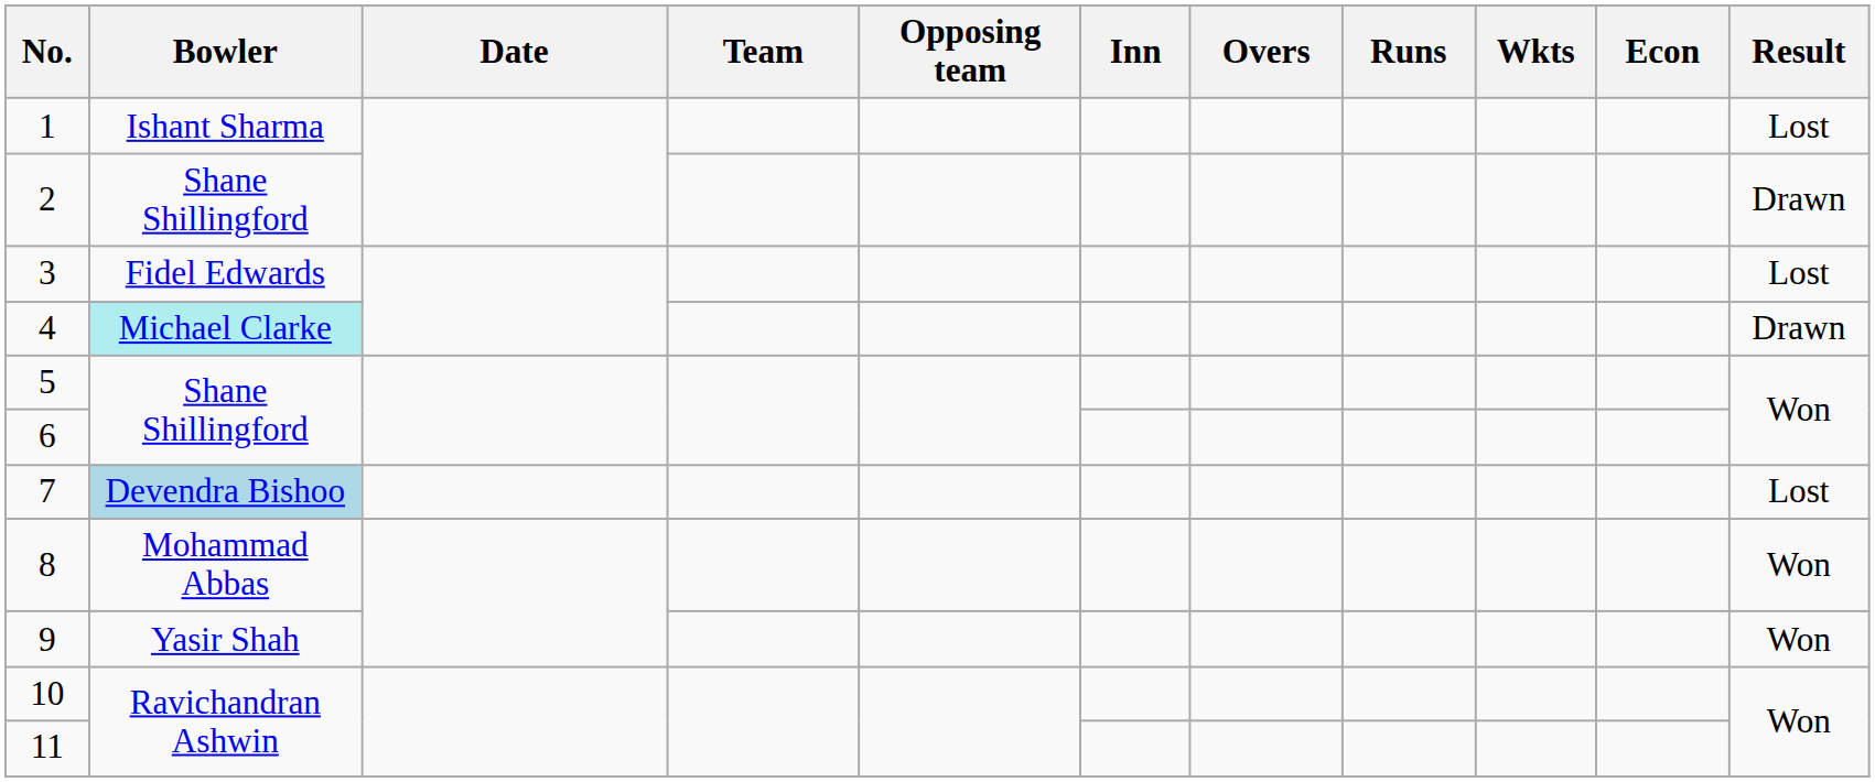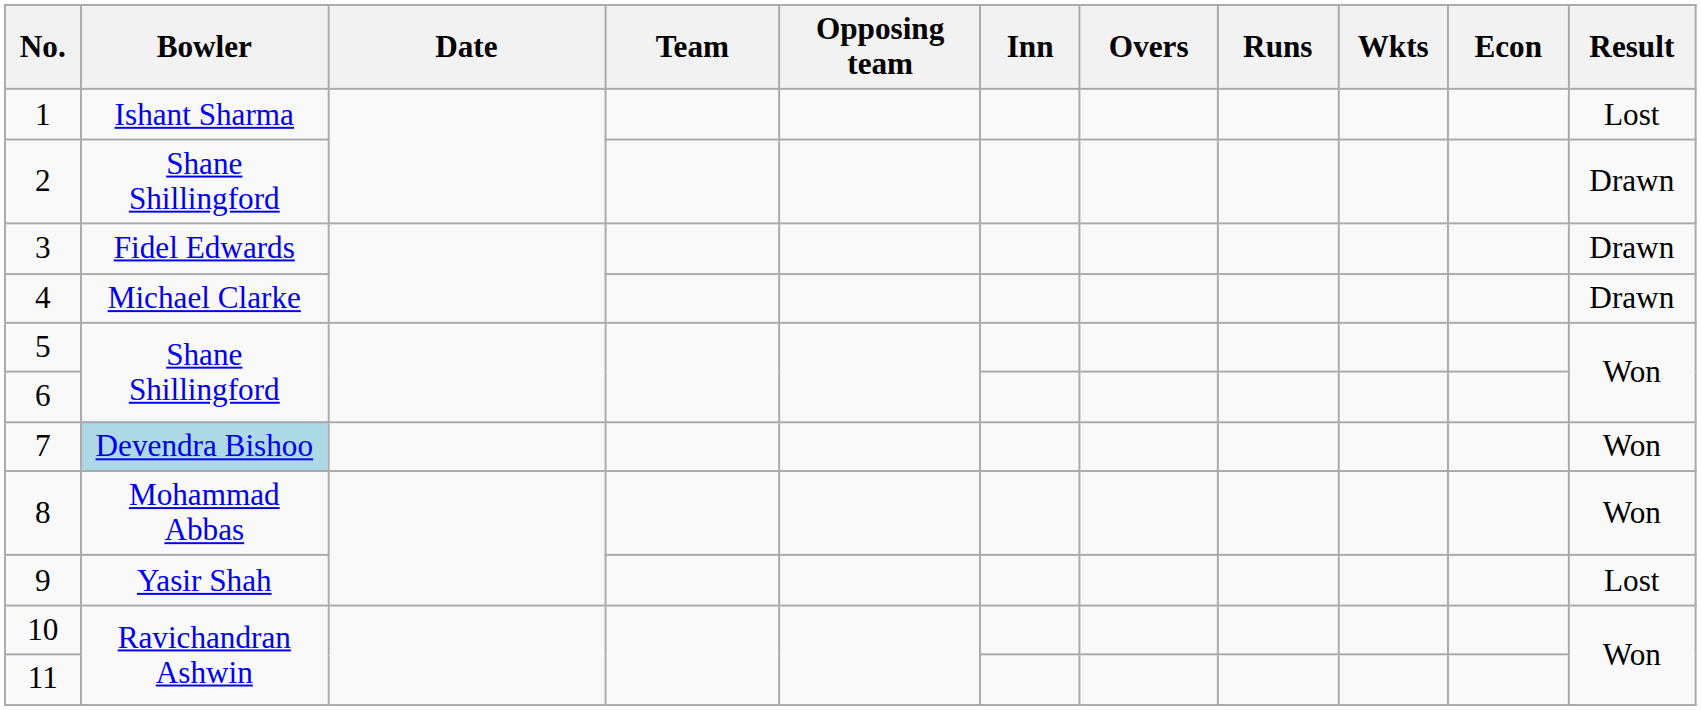3 | Result: Lost -> Drawn
4 | Bowler: paleturquoise background -> no background
7 | Result: Lost -> Won
9 | Result: Won -> Lost
